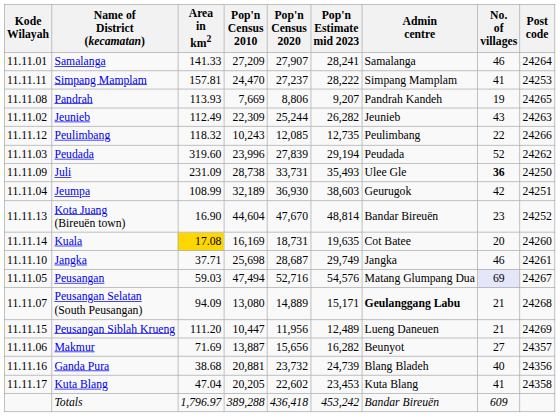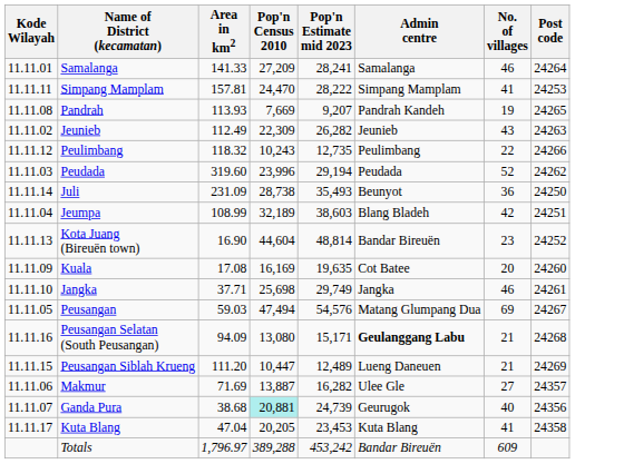- column: Pop'n Census 2020 | 27,907 | 27,237 | 8,806 | 25,244 | 12,085 | 27,839 | 33,731 | 36,930 | 47,670 | 18,731 | 28,687 | 52,716 | 14,889 | 11,956 | 15,656 | 23,732 | 22,602 | 436,418
Juli | Kode Wilayah: 11.11.09 -> 11.11.14
Juli | Admin centre: Ulee Gle -> Beunyot
Juli | No. of villages: bold -> normal
Jeumpa | Admin centre: Geurugok -> Blang Bladeh
Kuala | Kode Wilayah: 11.11.14 -> 11.11.09
Kuala | Area in km2: gold background -> no background
Peusangan | No. of villages: lavender background -> no background
Peusangan Selatan (South Peusangan) | Kode Wilayah: 11.11.07 -> 11.11.16
Makmur | Admin centre: Beunyot -> Ulee Gle
Ganda Pura | Kode Wilayah: 11.11.16 -> 11.11.07
Ganda Pura | Pop'n Census 2010: no background -> paleturquoise background
Ganda Pura | Admin centre: Blang Bladeh -> Geurugok
